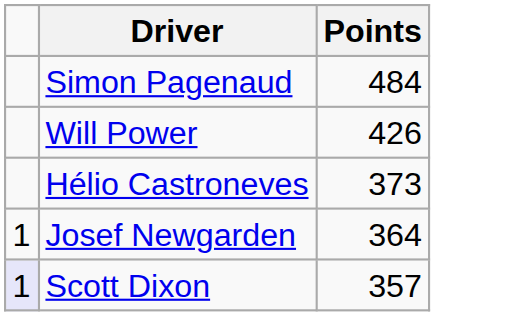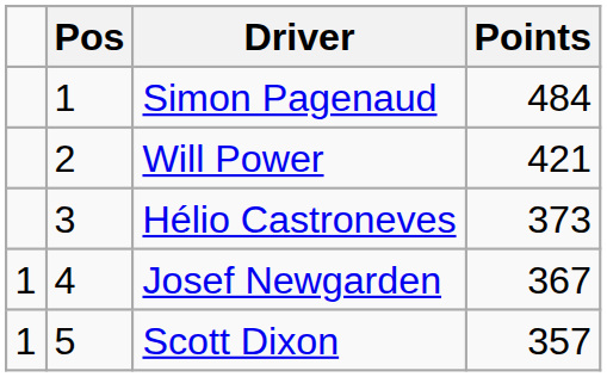+ column: Pos | 1 | 2 | 3 | 4 | 5
Will Power | Points: 426 -> 421
Josef Newgarden | Points: 364 -> 367
Scott Dixon | column 1: lavender background -> no background
